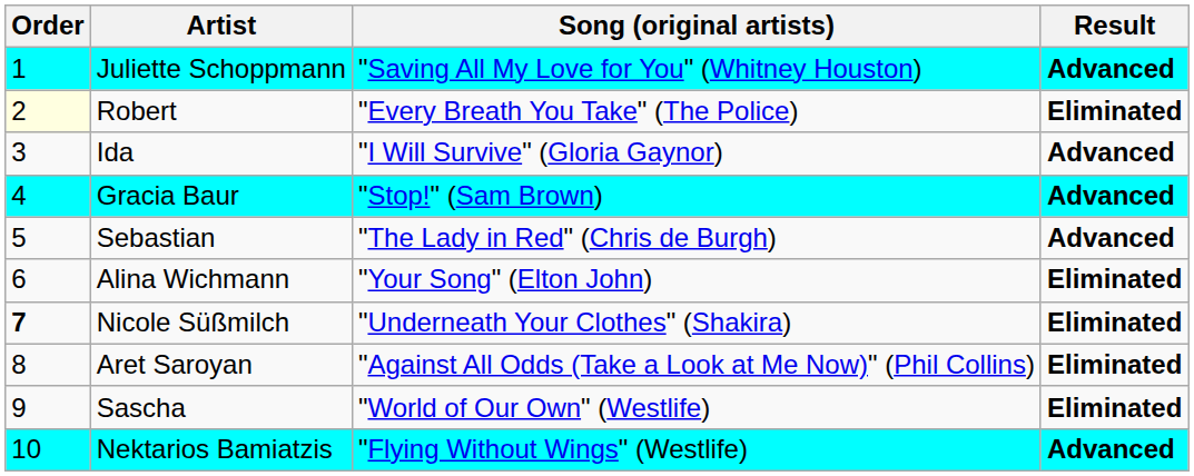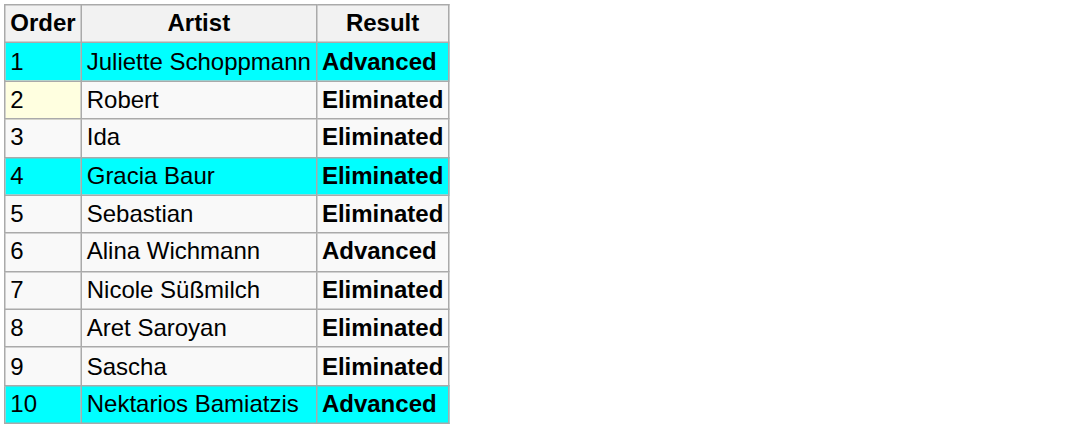- column: Song (original artists) | "Saving All My Love for You" (Whitney Houston) | "Every Breath You Take" (The Police) | "I Will Survive" (Gloria Gaynor) | "Stop!" (Sam Brown) | "The Lady in Red" (Chris de Burgh) | "Your Song" (Elton John) | "Underneath Your Clothes" (Shakira) | "Against All Odds (Take a Look at Me Now)" (Phil Collins) | "World of Our Own" (Westlife) | "Flying Without Wings" (Westlife)
Ida | Result: Advanced -> Eliminated
Gracia Baur | Result: Advanced -> Eliminated
Sebastian | Result: Advanced -> Eliminated
Alina Wichmann | Result: Eliminated -> Advanced
Nicole Süßmilch | Order: bold -> normal
